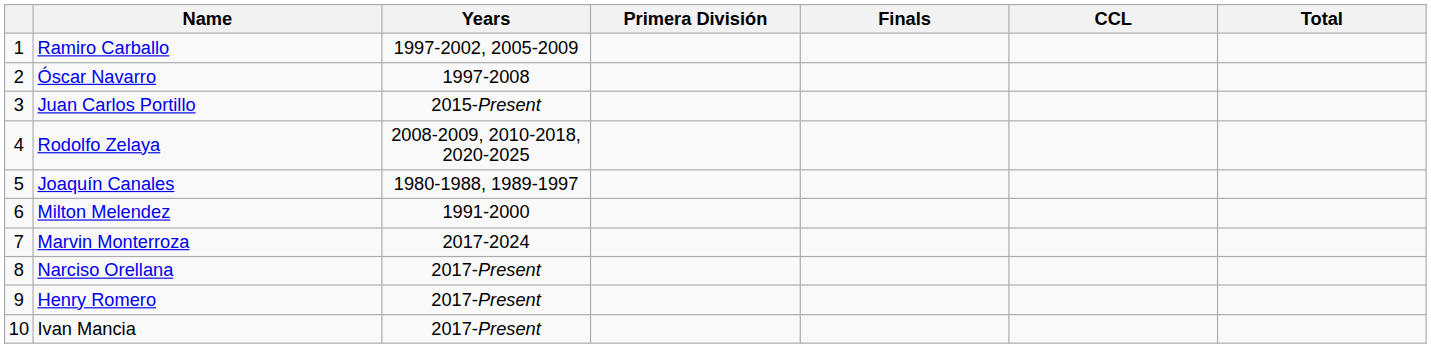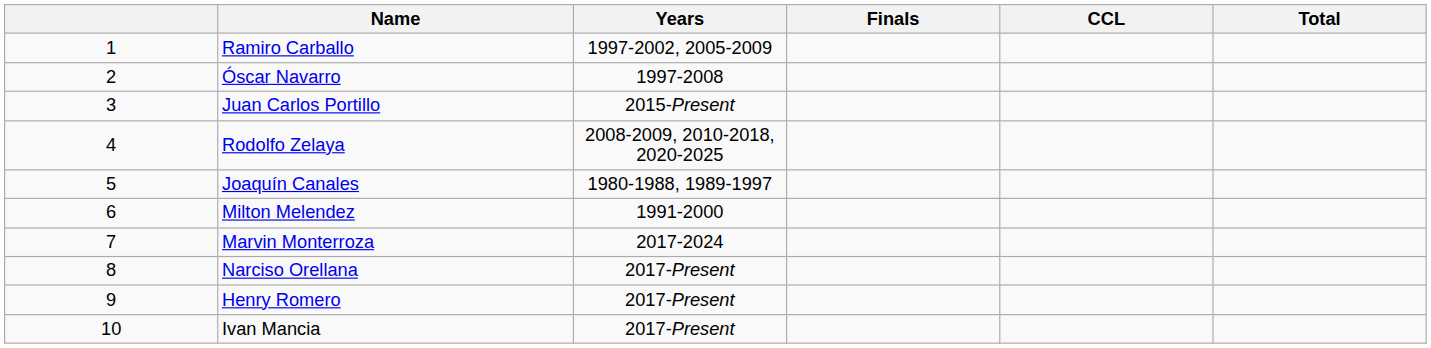- column: Primera División
